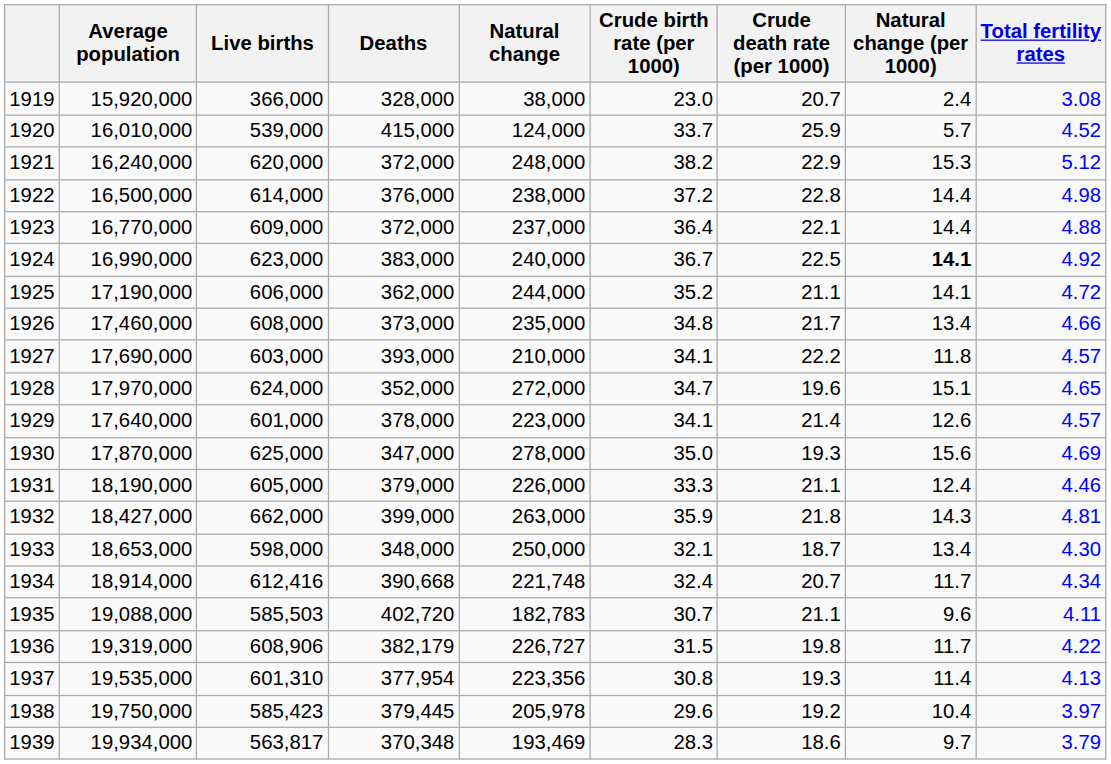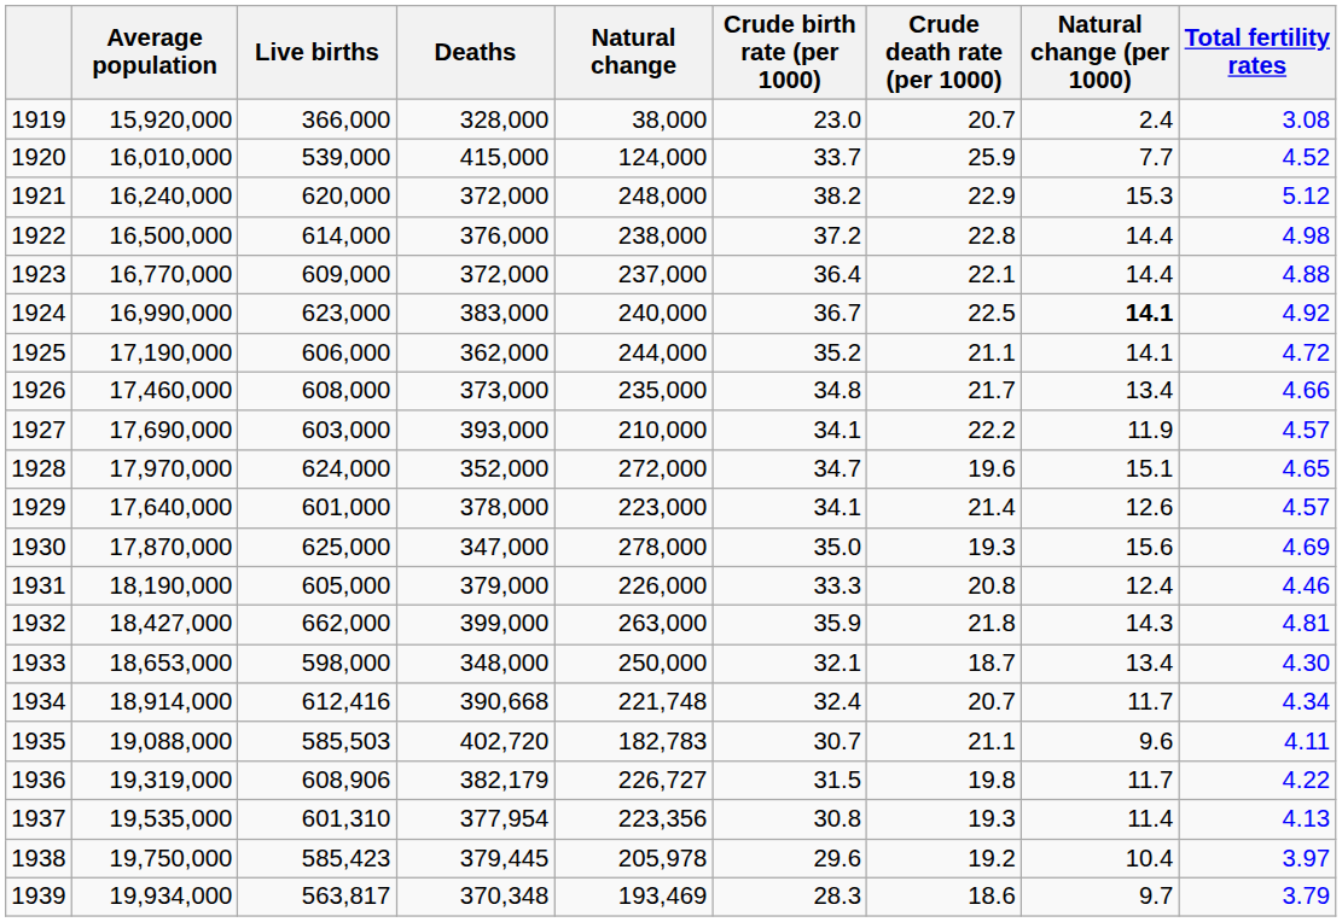1920 | Natural change (per 1000): 5.7 -> 7.7
1927 | Natural change (per 1000): 11.8 -> 11.9
1931 | Crude death rate (per 1000): 21.1 -> 20.8
